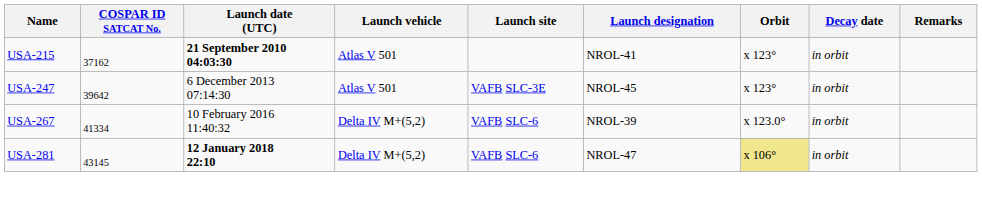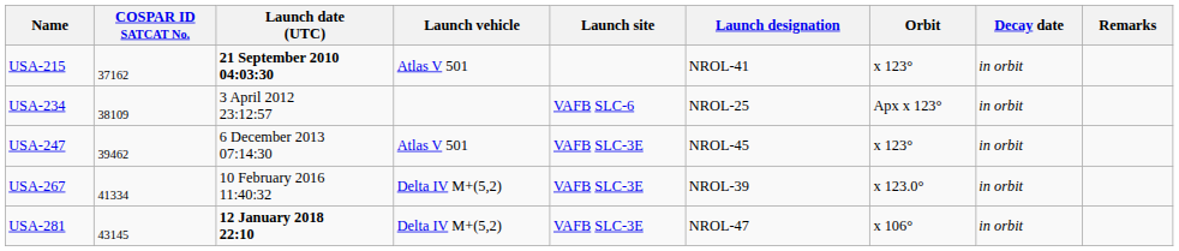+ row: USA-234 | 38109 | 3 April 2012 23:12:57 | VAFB SLC-6 | NROL-25 | Apx x 123° | in orbit
USA-247 | COSPAR ID SATCAT No.: 39642 -> 39462
USA-267 | Launch site: VAFB SLC-6 -> VAFB SLC-3E
USA-281 | Launch site: VAFB SLC-6 -> VAFB SLC-3E
USA-281 | Orbit: khaki background -> no background
